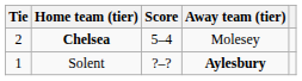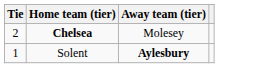- column: Score | 5–4 | ?–?
